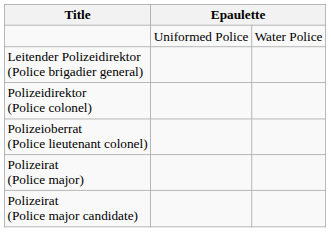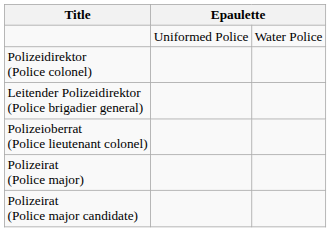rows swapped: Leitender Polizeidirektor (Police brigadier general) <-> Polizeidirektor (Police colonel)
